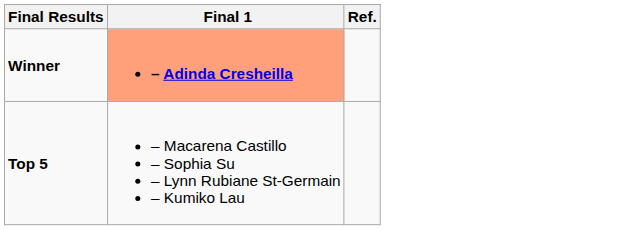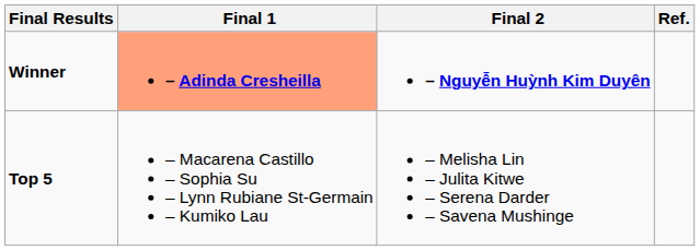+ column: Final 2 | – Nguyễn Huỳnh Kim Duyên | – Melisha Lin – Julita Kitwe – Serena Darder – Savena Mushinge
